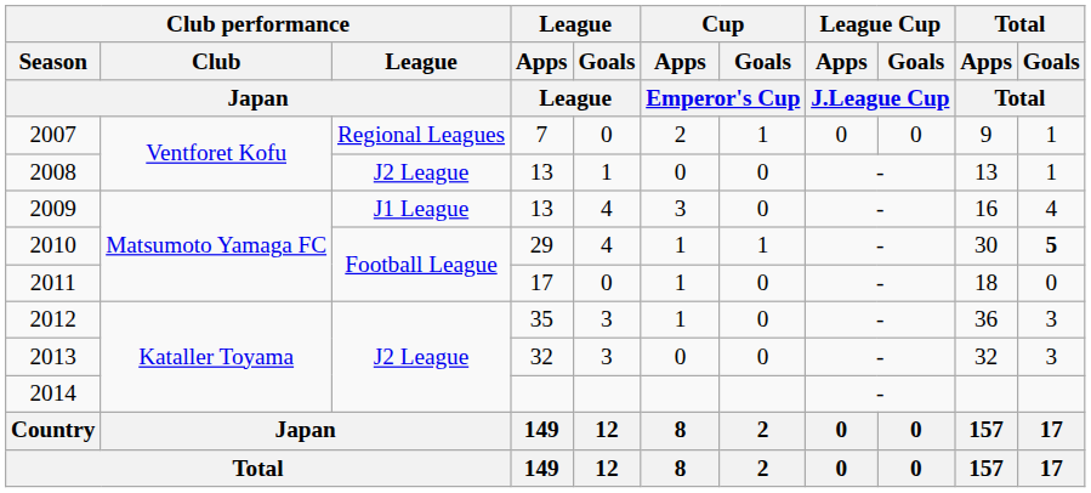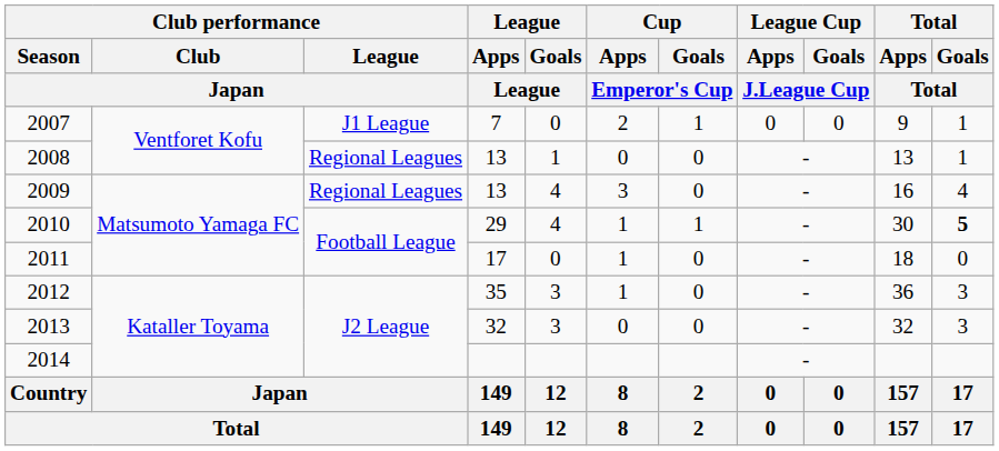2007 | Club performance / League / Japan: Regional Leagues -> J1 League
2008 | Club performance / League / Japan: J2 League -> Regional Leagues
2009 | Club performance / League / Japan: J1 League -> Regional Leagues
